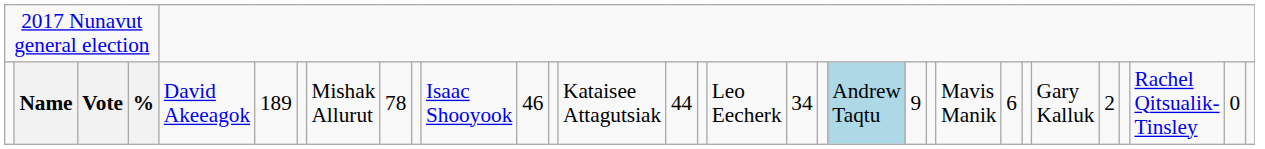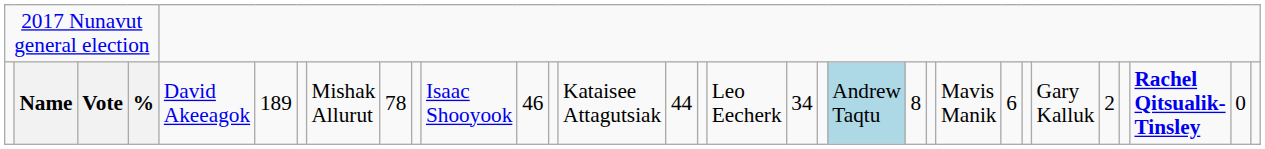Name | column 21: 9 -> 8
Name | column 29: normal -> bold
